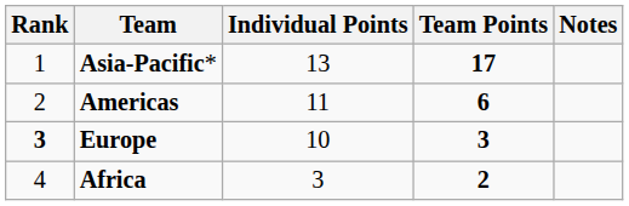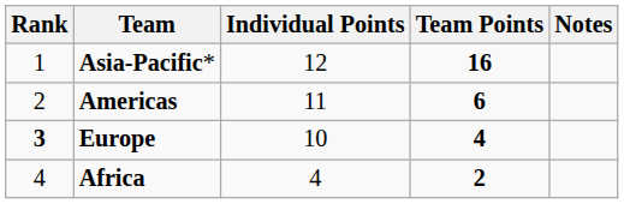Asia-Pacific* | Individual Points: 13 -> 12
Asia-Pacific* | Team Points: 17 -> 16
Europe | Team Points: 3 -> 4
Africa | Individual Points: 3 -> 4
